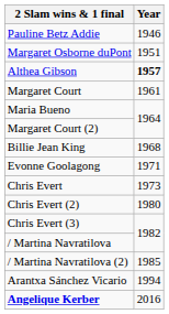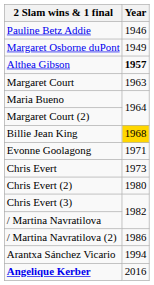Margaret Osborne duPont | Year: 1951 -> 1949
Margaret Court | Year: 1961 -> 1963
Billie Jean King | Year: no background -> gold background
/ Martina Navratilova (2) | Year: 1985 -> 1986
